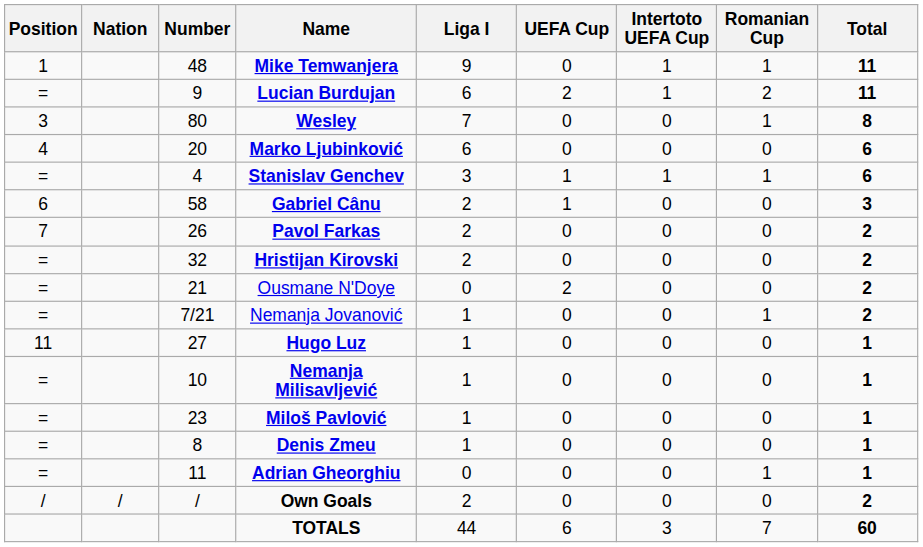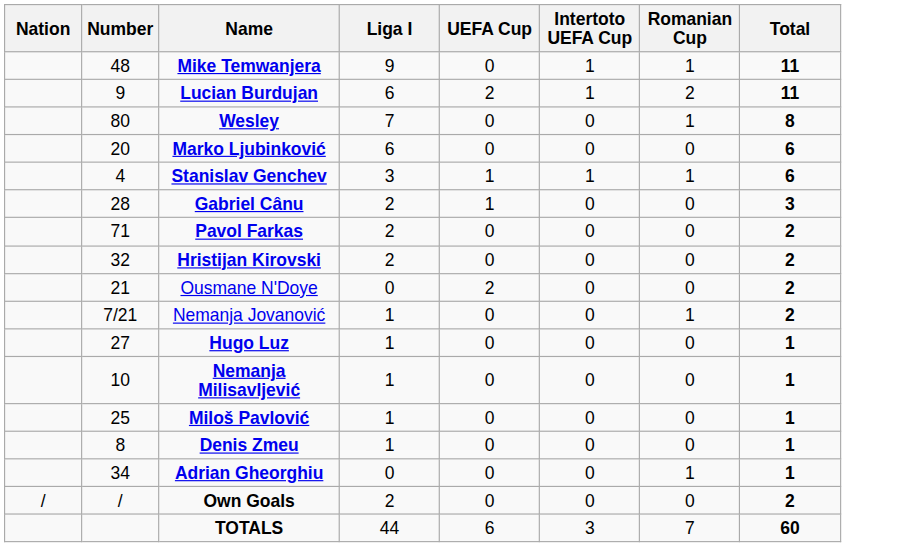- column: Position | 1 | = | 3 | 4 | = | 6 | 7 | = | = | = | 11 | = | = | = | = | /
Gabriel Cânu | Number: 58 -> 28
Pavol Farkas | Number: 26 -> 71
Miloš Pavlović | Number: 23 -> 25
Adrian Gheorghiu | Number: 11 -> 34
